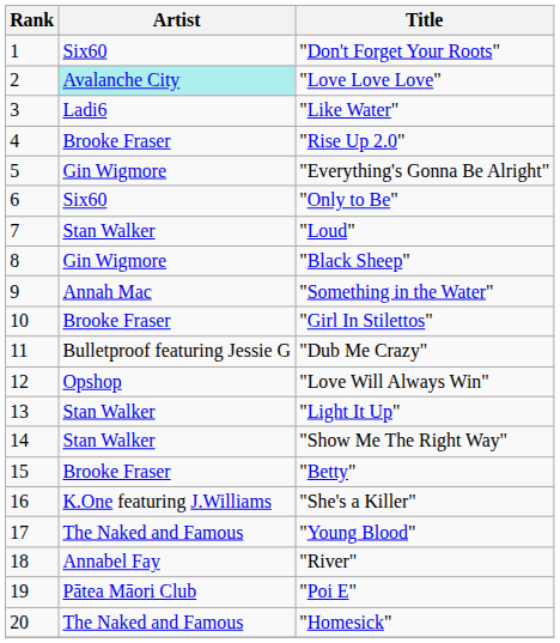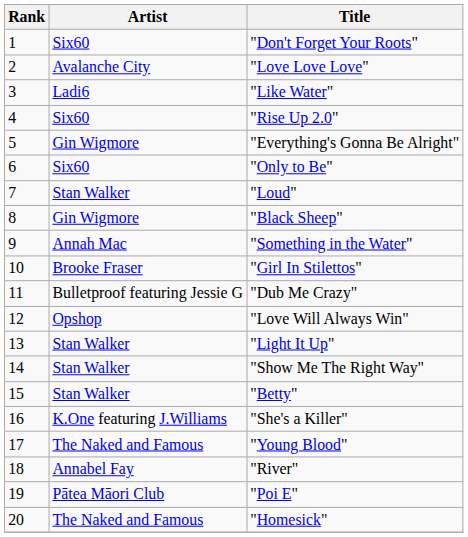"Love Love Love" | Artist: paleturquoise background -> no background
"Rise Up 2.0" | Artist: Brooke Fraser -> Six60
"Betty" | Artist: Brooke Fraser -> Stan Walker
